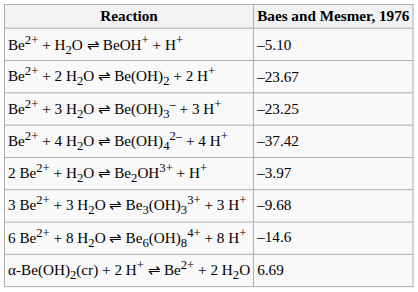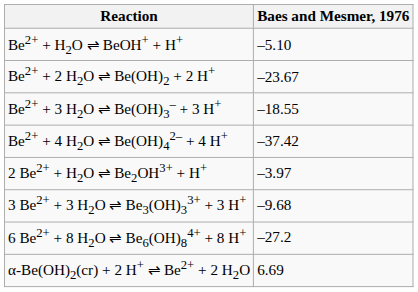Be2+ + 3 H2O ⇌ Be(OH)3– + 3 H+ | Baes and Mesmer, 1976: –23.25 -> –18.55
6 Be2+ + 8 H2O ⇌ Be6(OH)84+ + 8 H+ | Baes and Mesmer, 1976: –14.6 -> –27.2
